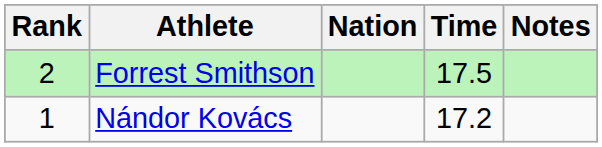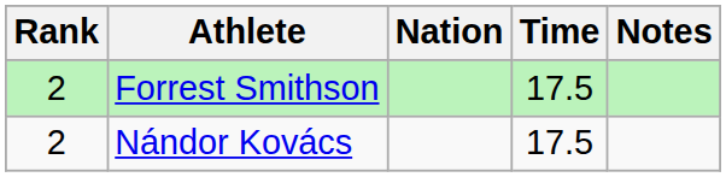Nándor Kovács | Rank: 1 -> 2
Nándor Kovács | Time: 17.2 -> 17.5
